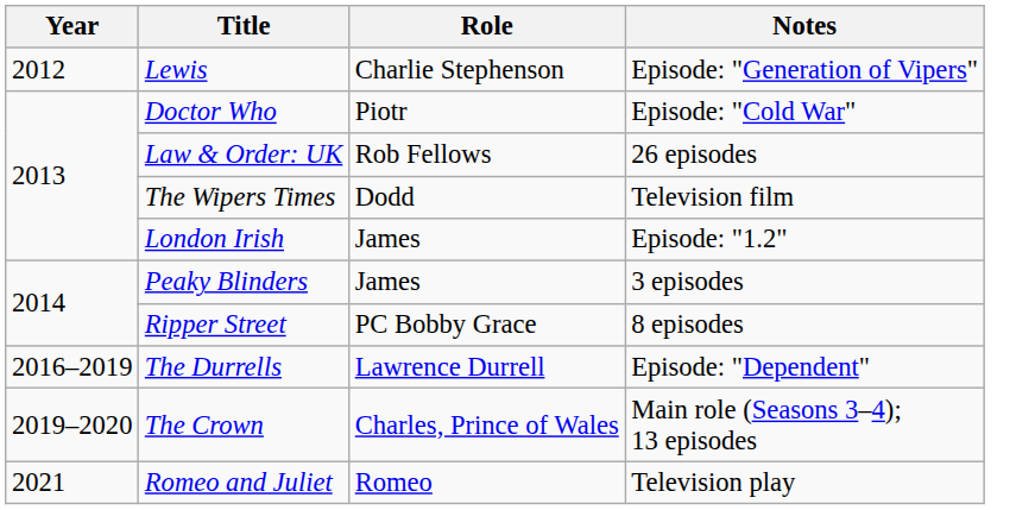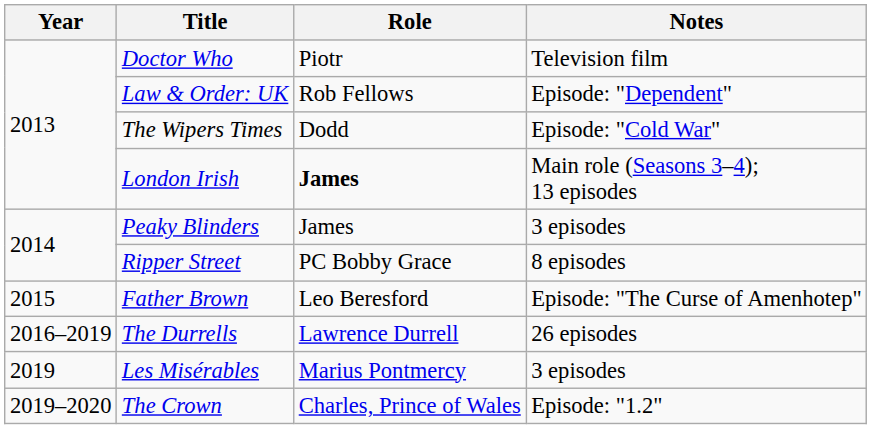- row: 2012 | Lewis | Charlie Stephenson | Episode: "Generation of Vipers"
Doctor Who | Notes: Episode: "Cold War" -> Television film
Law & Order: UK | Notes: 26 episodes -> Episode: "Dependent"
The Wipers Times | Notes: Television film -> Episode: "Cold War"
London Irish | Role: normal -> bold
London Irish | Notes: Episode: "1.2" -> Main role (Seasons 3–4); 13 episodes
+ row: 2015 | Father Brown | Leo Beresford | Episode: "The Curse of Amenhotep"
The Durrells | Notes: Episode: "Dependent" -> 26 episodes
+ row: 2019 | Les Misérables | Marius Pontmercy | 3 episodes
The Crown | Notes: Main role (Seasons 3–4); 13 episodes -> Episode: "1.2"
- row: 2021 | Romeo and Juliet | Romeo | Television play
